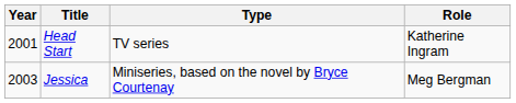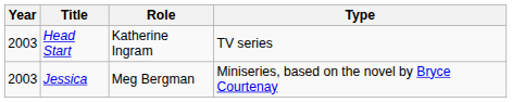columns swapped: Role <-> Type
Head Start | Year: 2001 -> 2003
